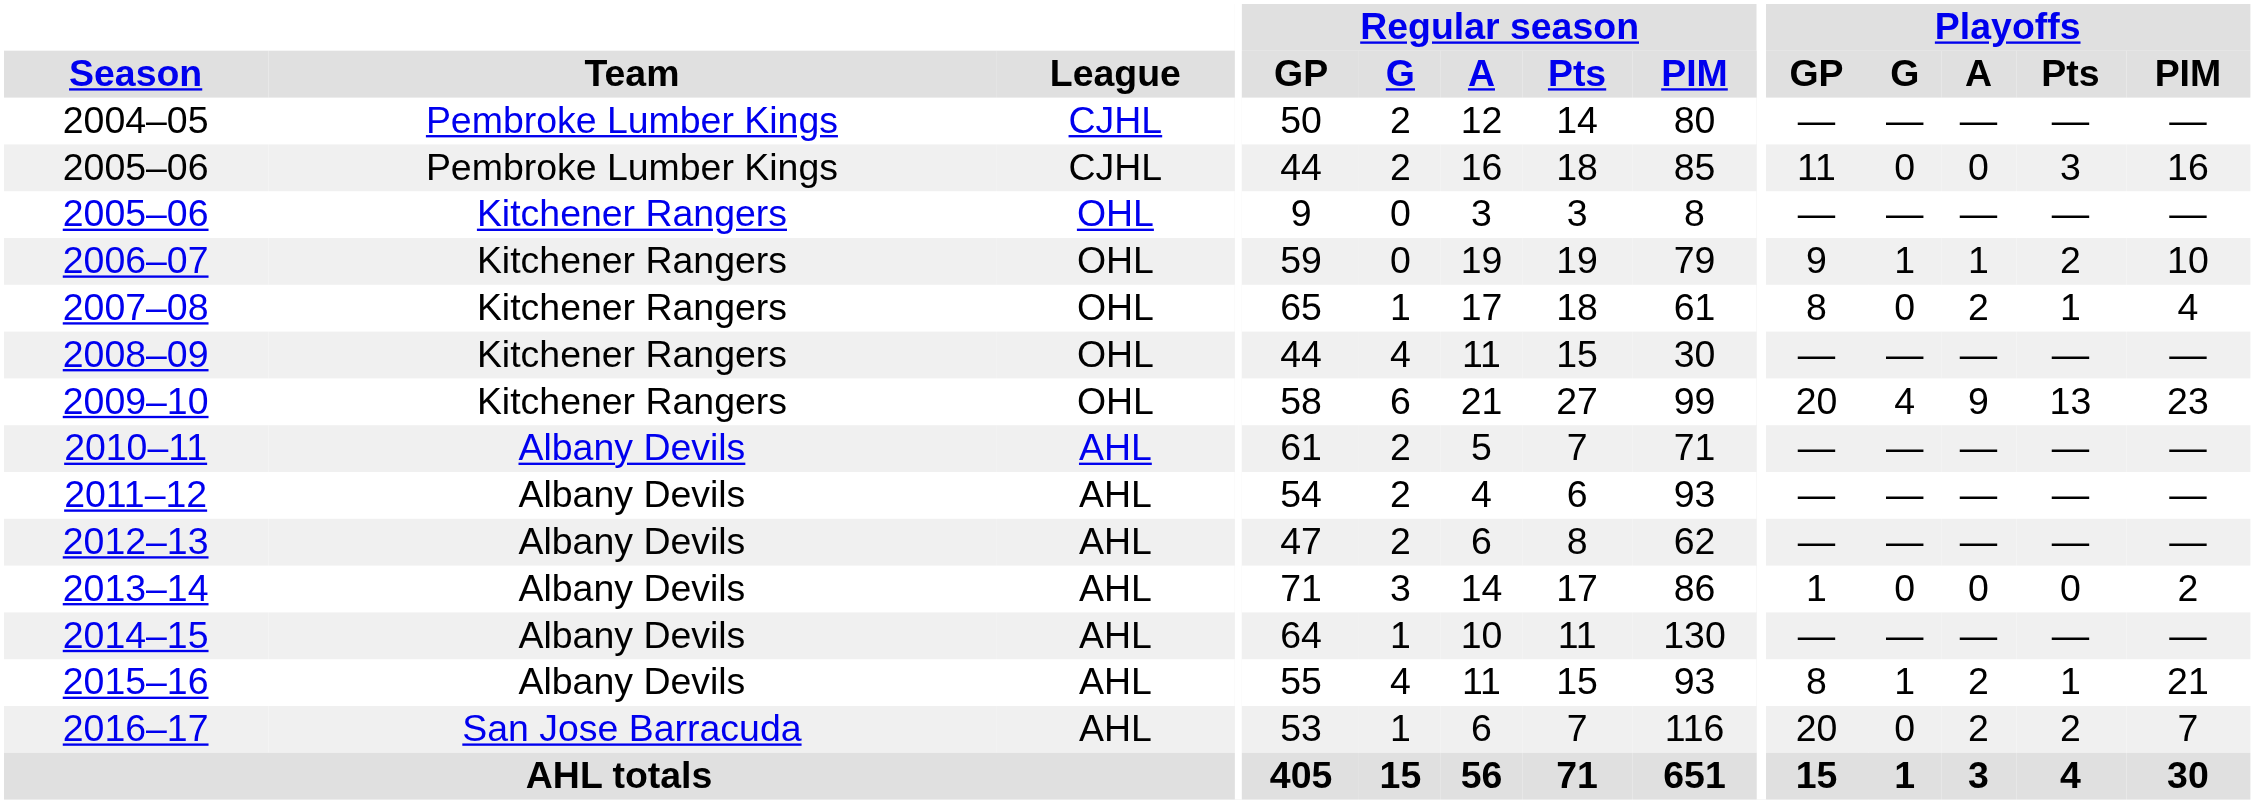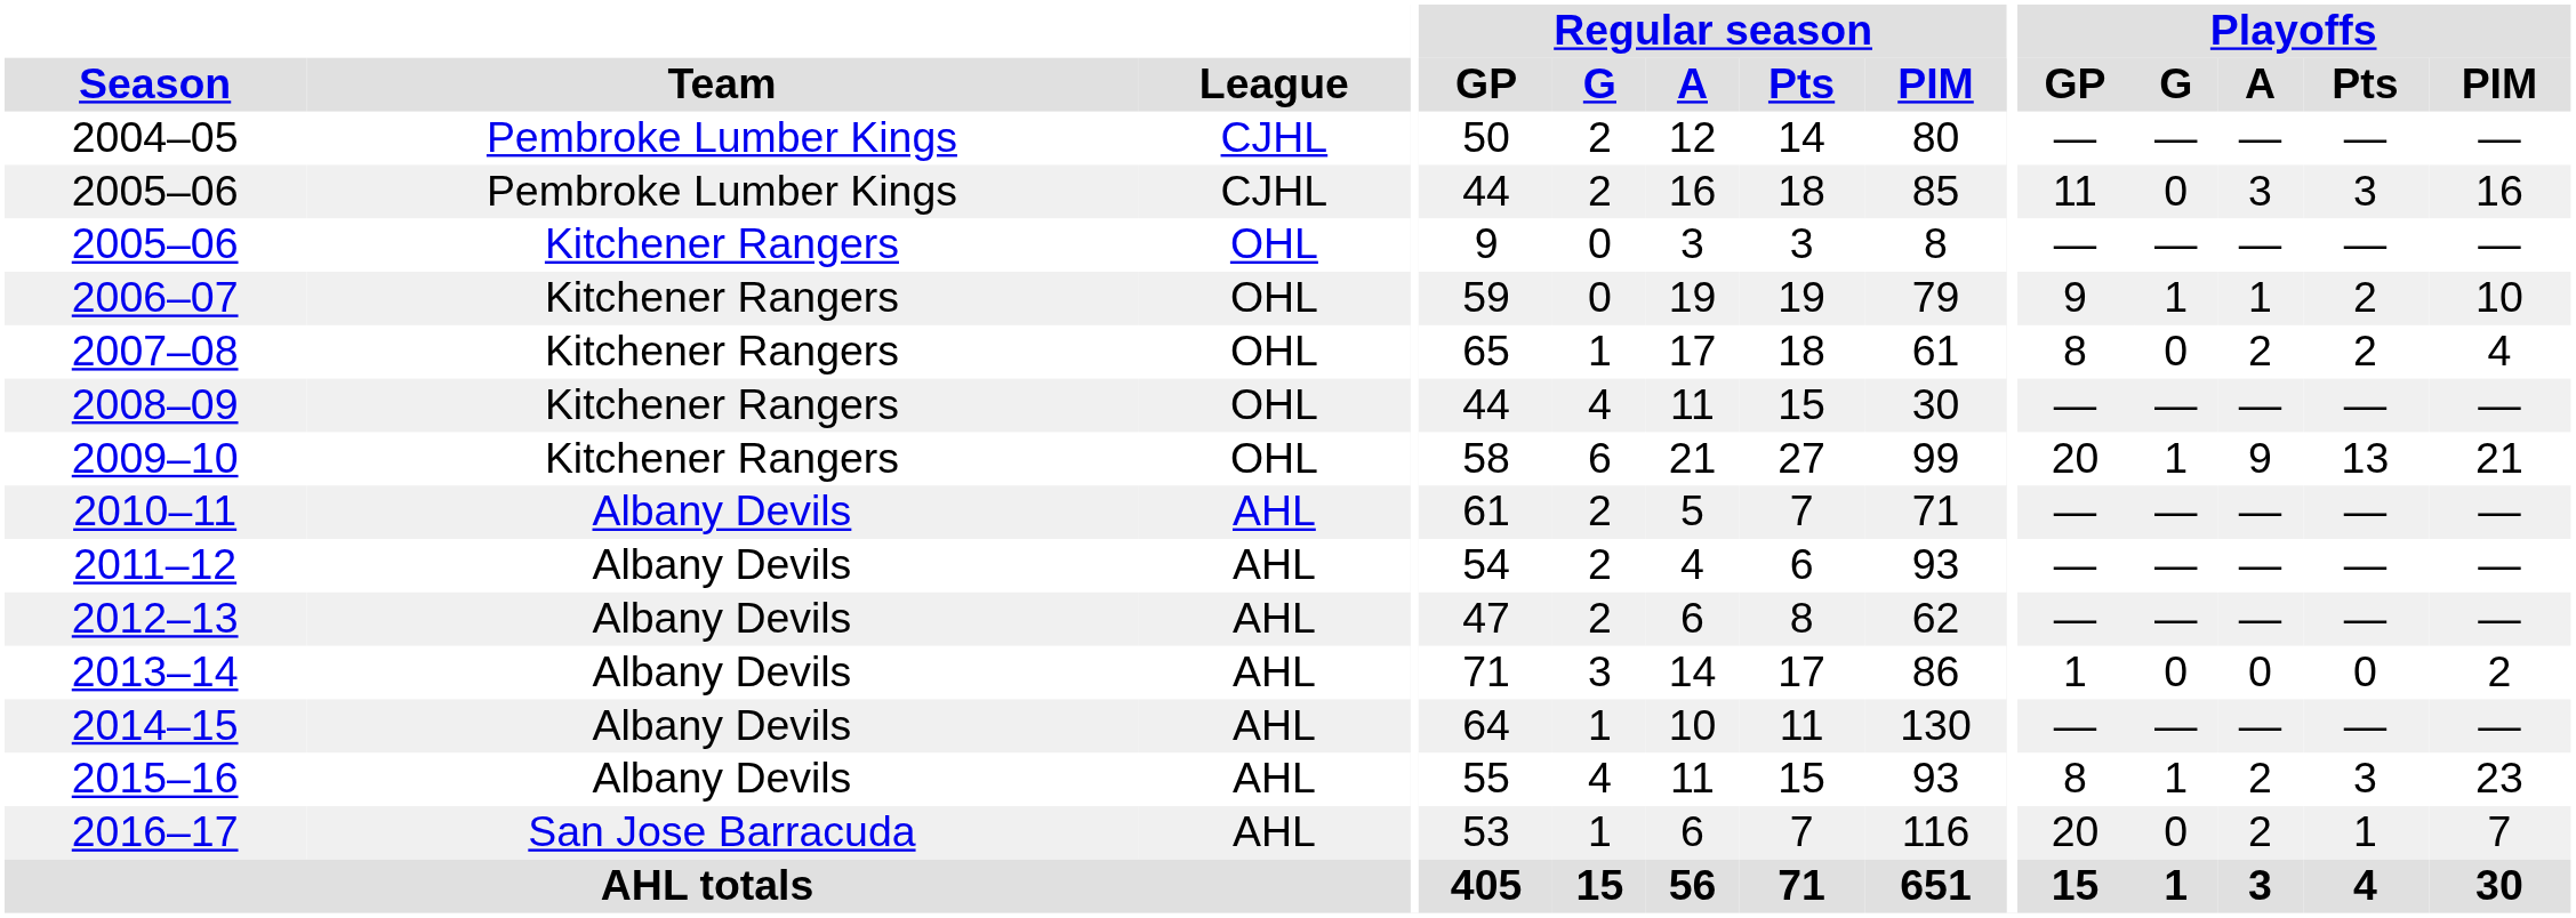2005–06 / Pembroke Lumber Kings | Playoffs / A: 0 -> 3
2007–08 | Playoffs / Pts: 1 -> 2
2009–10 | Playoffs / G: 4 -> 1
2009–10 | Playoffs / PIM: 23 -> 21
2015–16 | Playoffs / Pts: 1 -> 3
2015–16 | Playoffs / PIM: 21 -> 23
2016–17 | Playoffs / Pts: 2 -> 1
